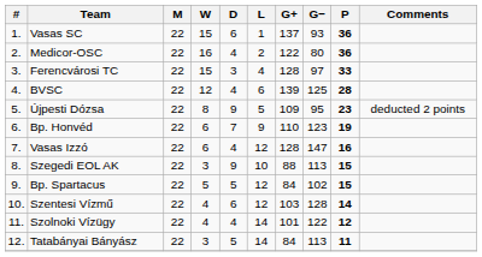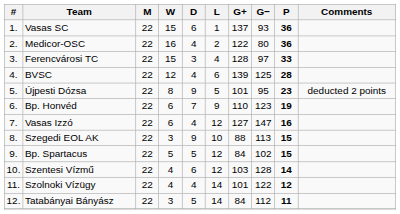Újpesti Dózsa | G+: 109 -> 101
Vasas Izzó | G+: 128 -> 127
Tatabányai Bányász | G−: 113 -> 112
